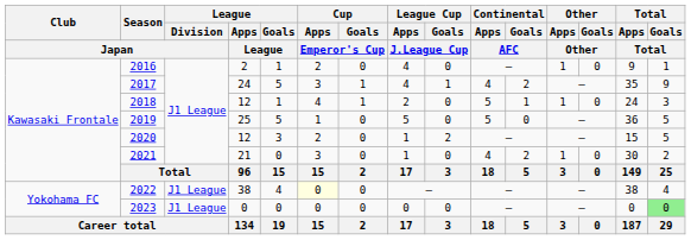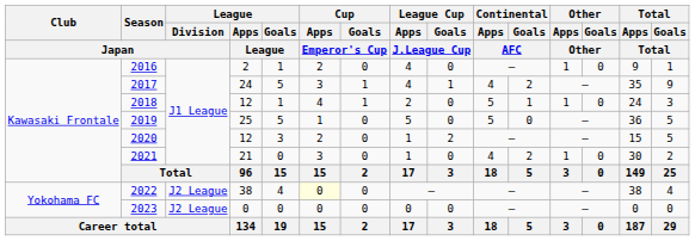2022 | League / Division / Japan: J1 League -> J2 League
2023 | League / Division / Japan: J1 League -> J2 League
2023 | Total / Goals / Total: lightgreen background -> no background
